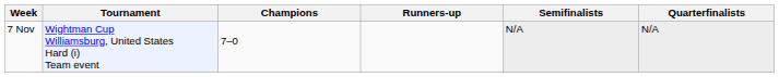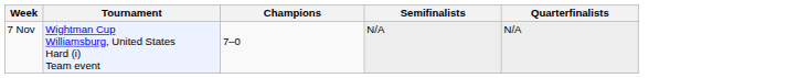- column: Runners-up
